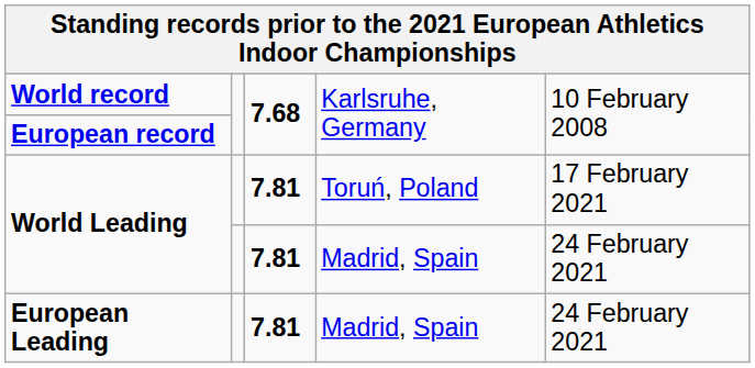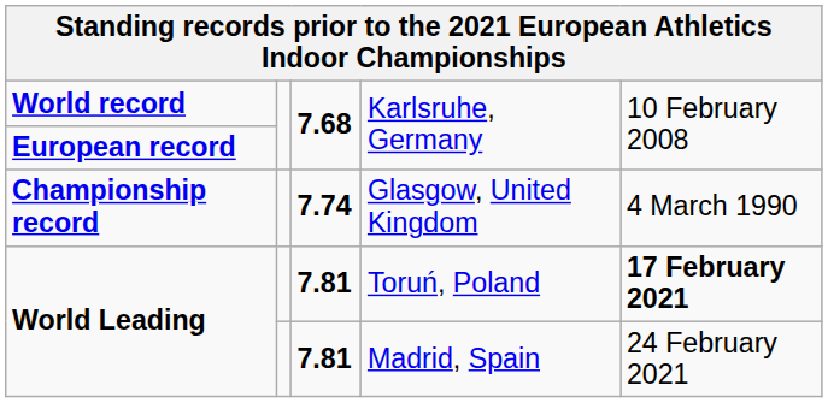+ row: Championship record | 7.74 | Glasgow, United Kingdom | 4 March 1990
World Leading / Toruń, Poland | column 5: normal -> bold
- row: European Leading | 7.81 | Madrid, Spain | 24 February 2021
